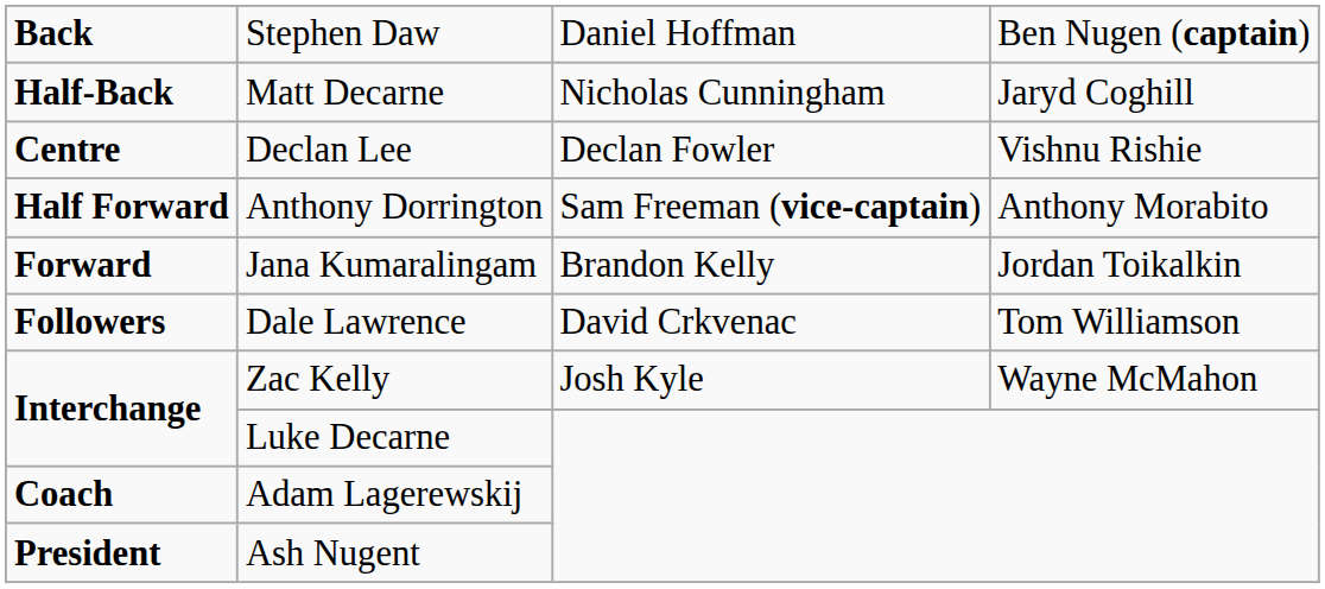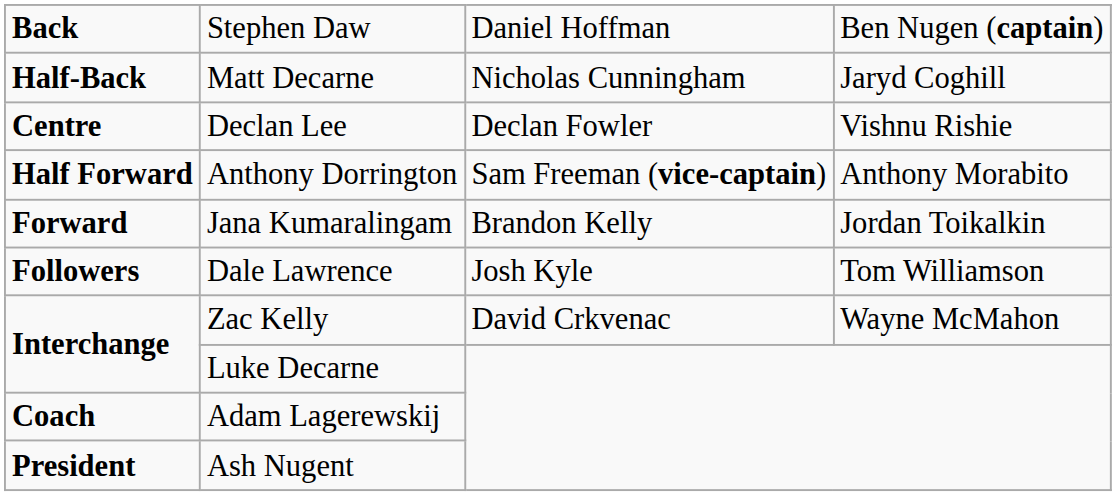Dale Lawrence | column 3: David Crkvenac -> Josh Kyle
Zac Kelly | column 3: Josh Kyle -> David Crkvenac
